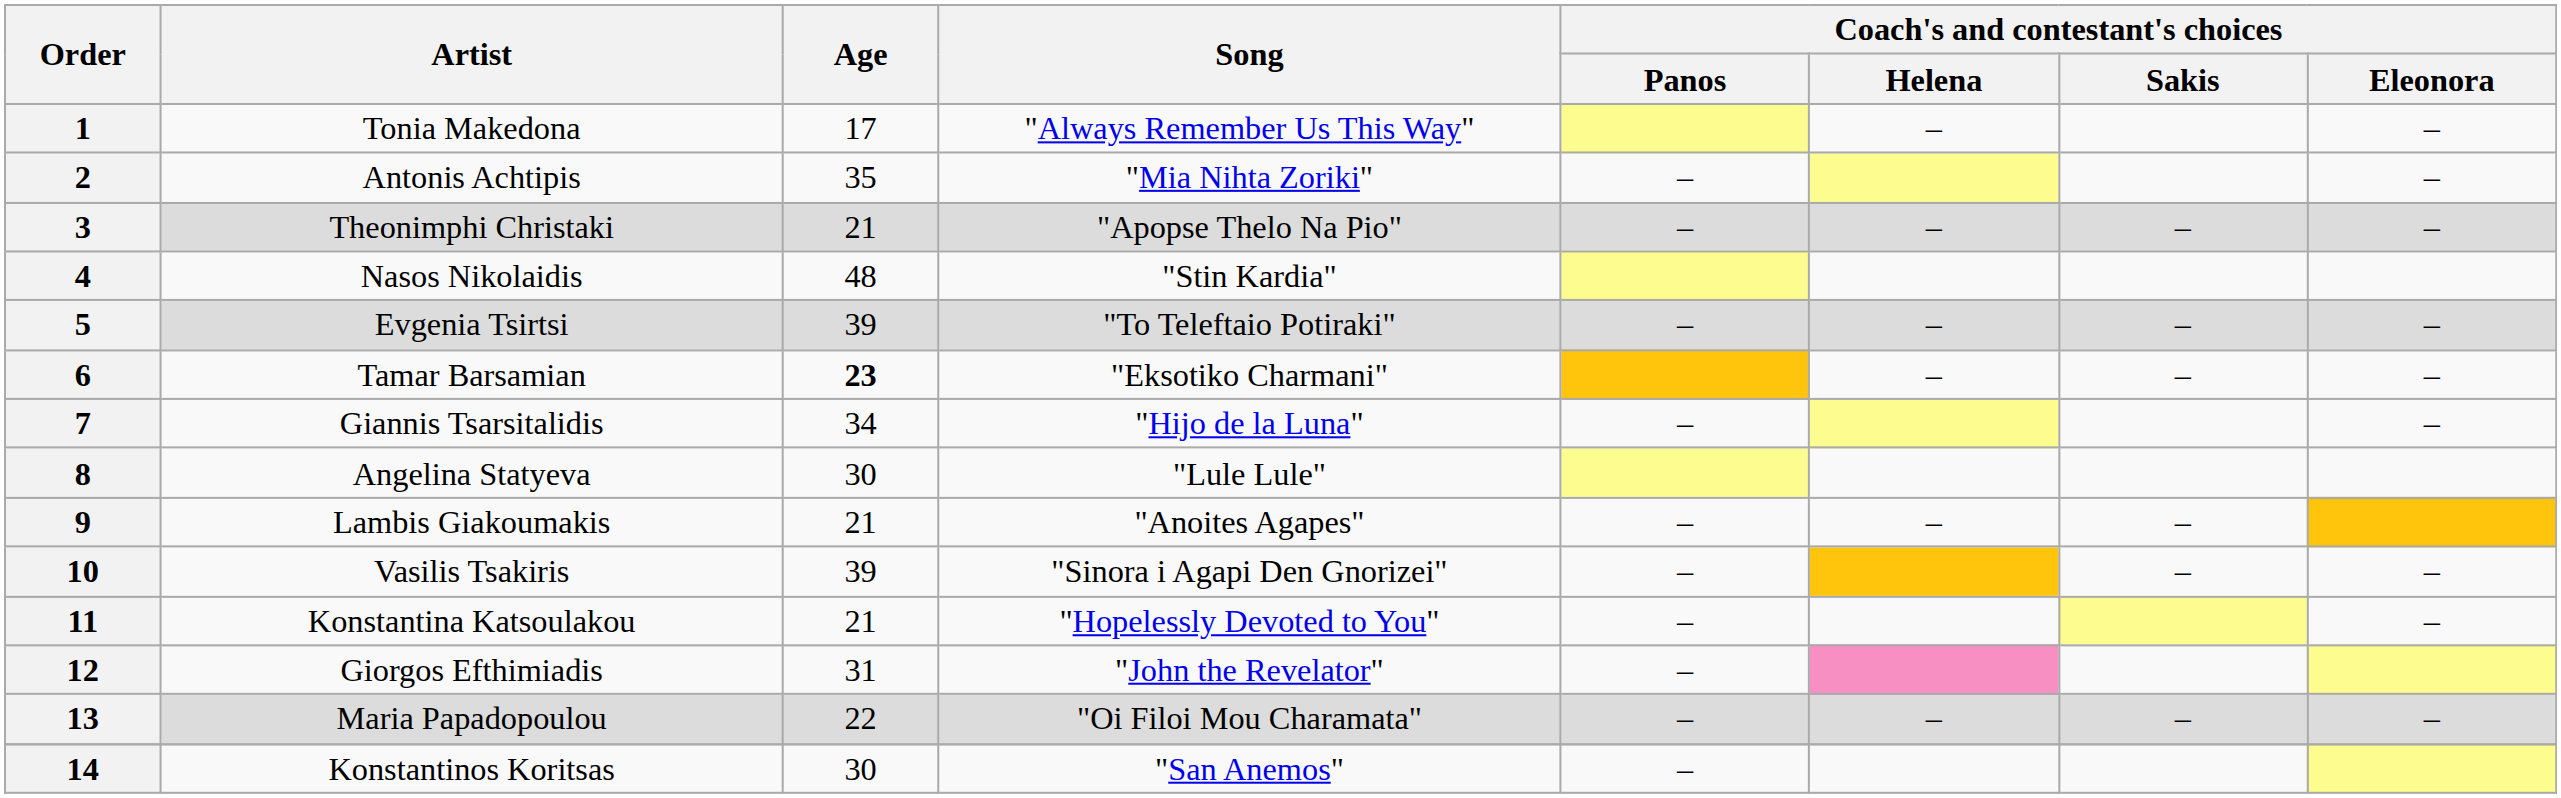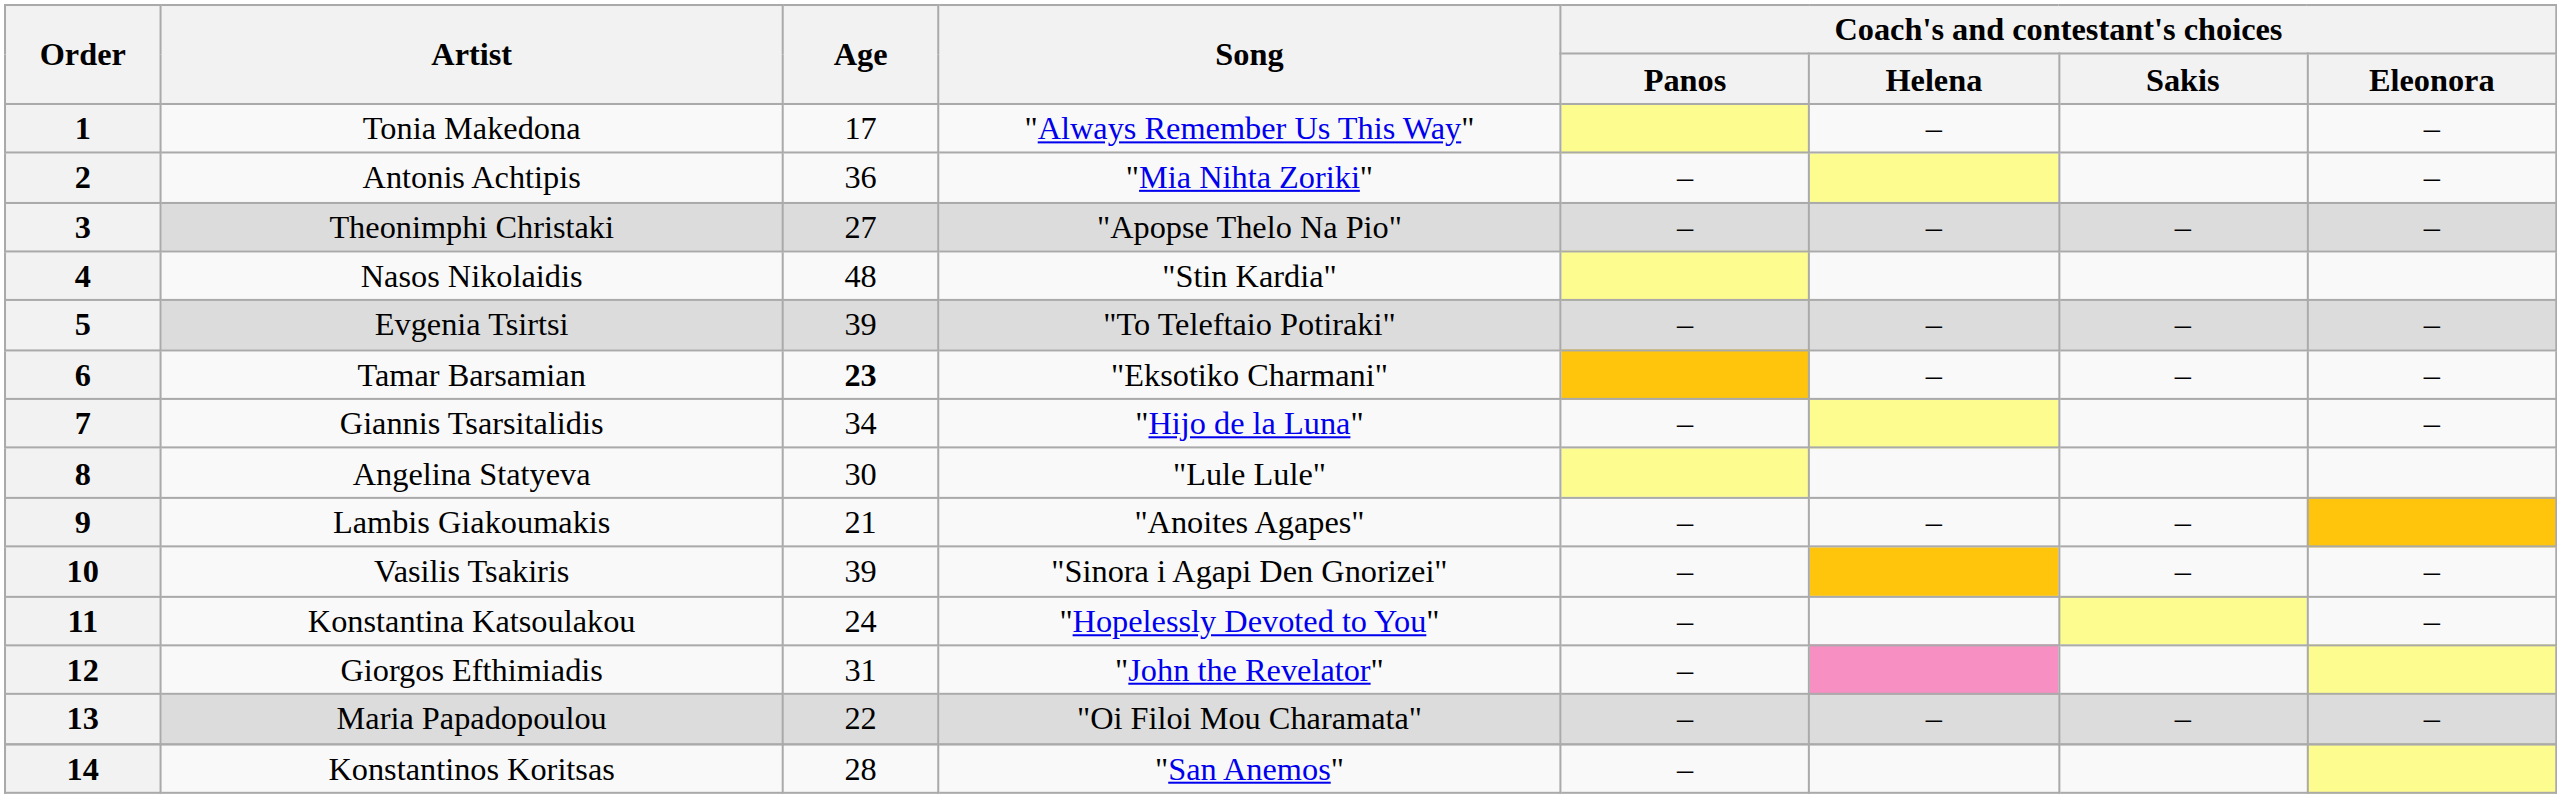2 | Age: 35 -> 36
3 | Age: 21 -> 27
11 | Age: 21 -> 24
14 | Age: 30 -> 28
